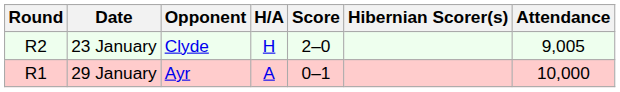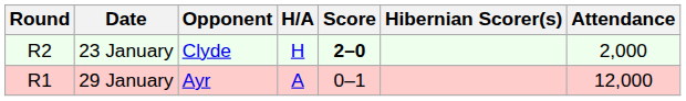23 January | Score: normal -> bold
23 January | Attendance: 9,005 -> 2,000
29 January | Attendance: 10,000 -> 12,000
